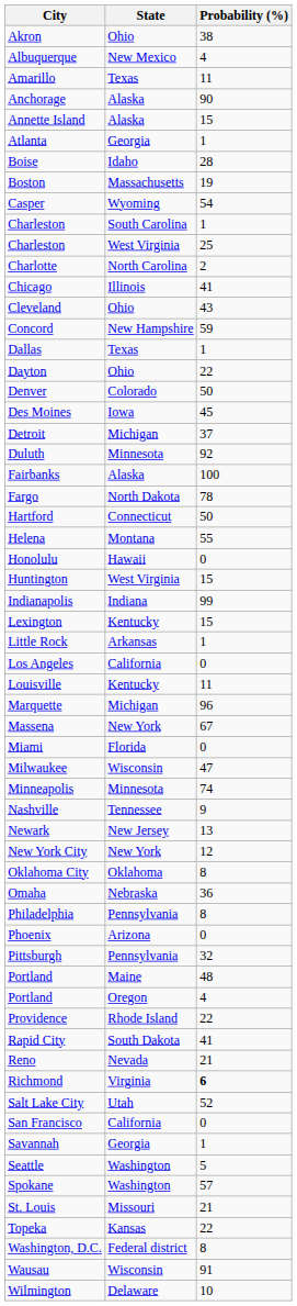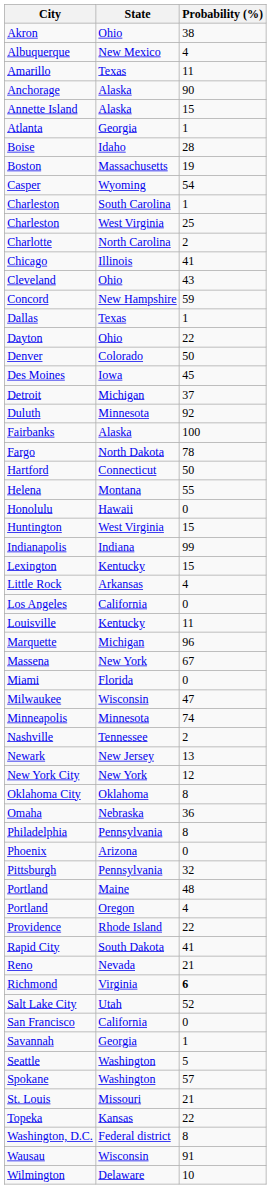Little Rock | Probability (%): 1 -> 4
Nashville | Probability (%): 9 -> 2
